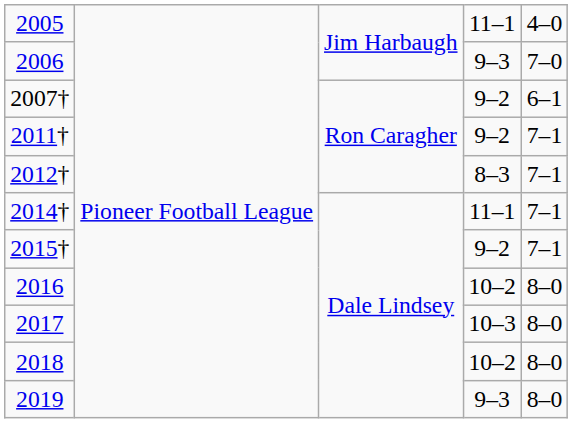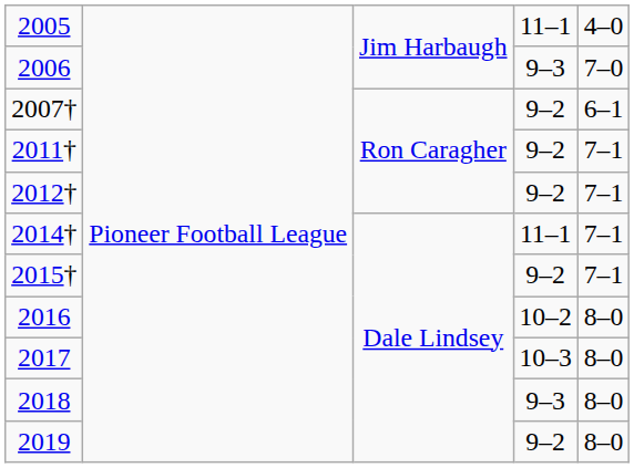2012† | column 4: 8–3 -> 9–2
2018 | column 4: 10–2 -> 9–3
2019 | column 4: 9–3 -> 9–2
